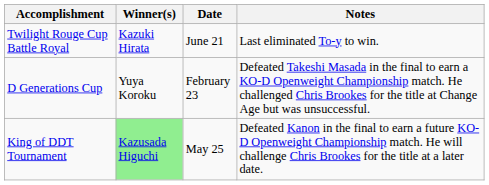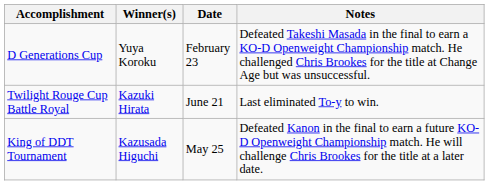rows swapped: D Generations Cup <-> Twilight Rouge Cup Battle Royal
King of DDT Tournament | Winner(s): lightgreen background -> no background
